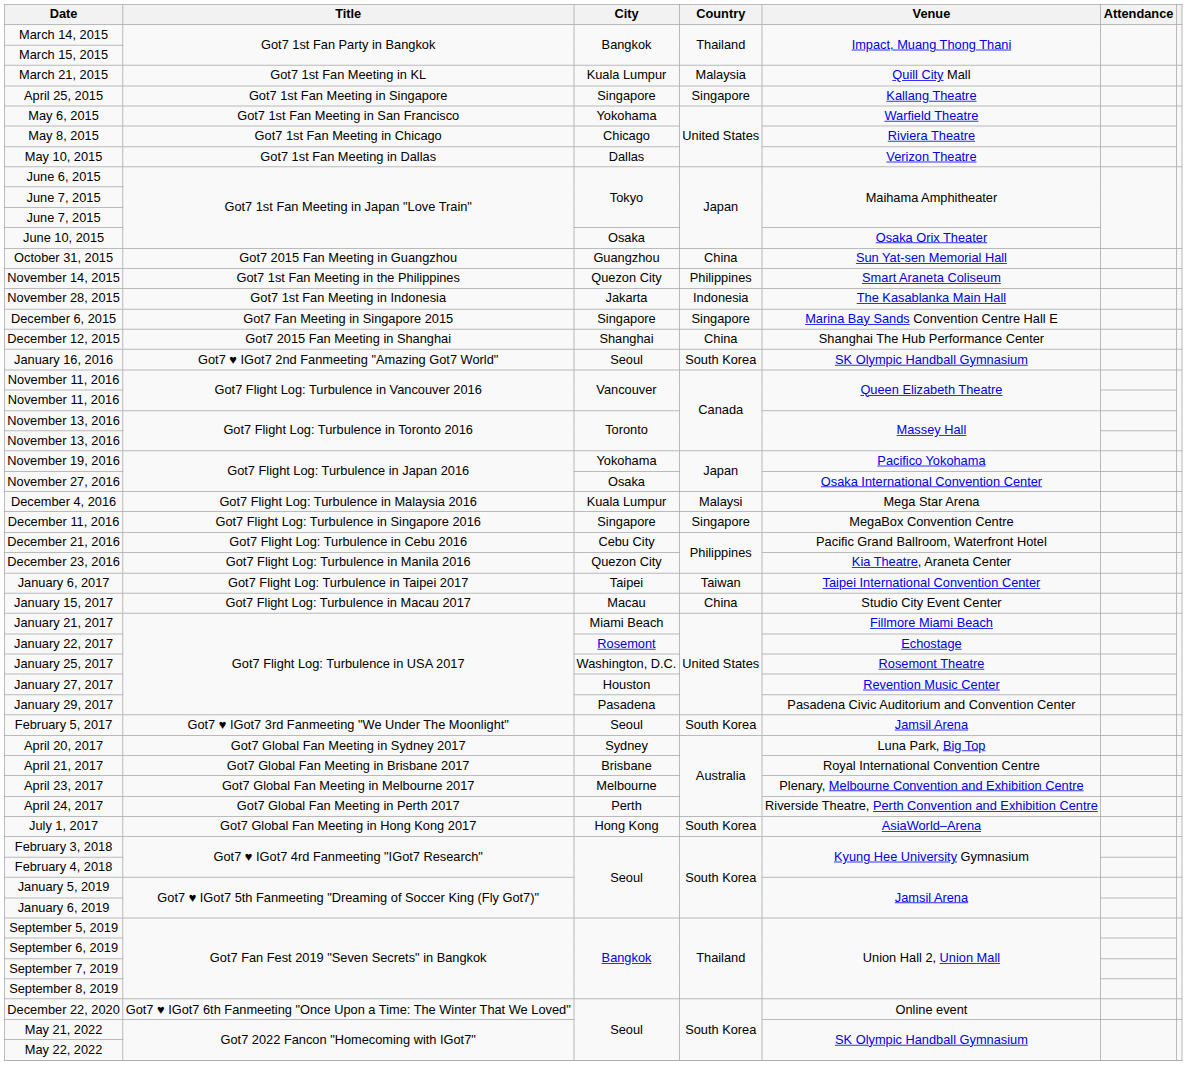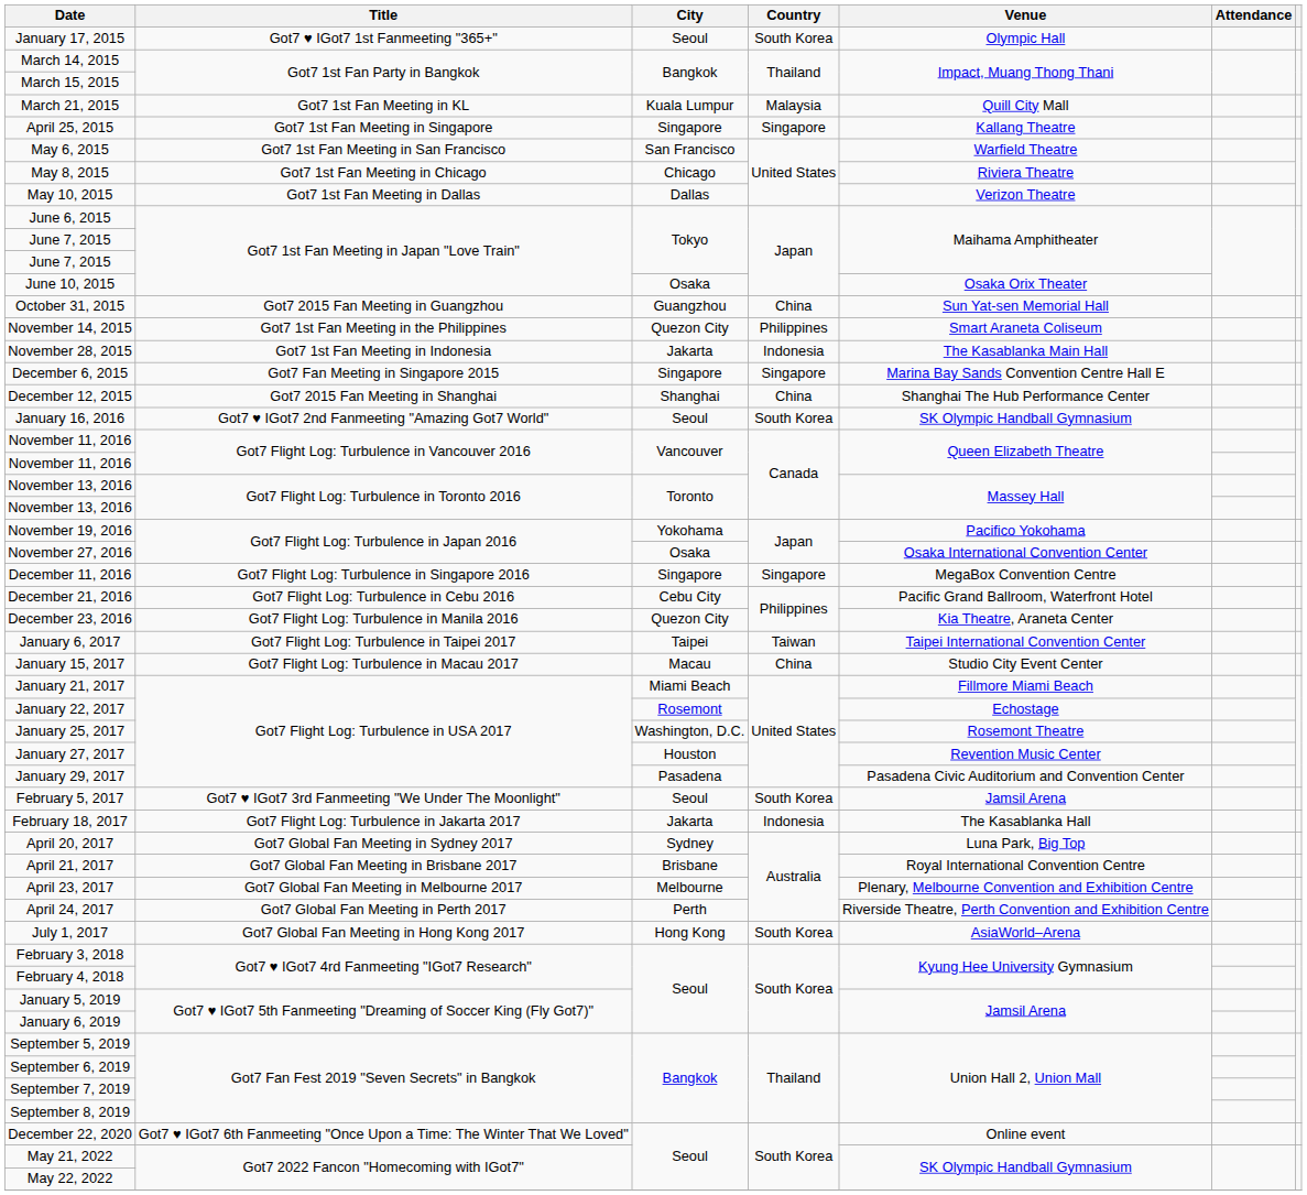+ row: January 17, 2015 | Got7 ♥︎ IGot7 1st Fanmeeting "365+" | Seoul | South Korea | Olympic Hall
May 6, 2015 | City: Yokohama -> San Francisco
- row: December 4, 2016 | Got7 Flight Log: Turbulence in Malaysia 2016 | Kuala Lumpur | Malaysi | Mega Star Arena
+ row: February 18, 2017 | Got7 Flight Log: Turbulence in Jakarta 2017 | Jakarta | Indonesia | The Kasablanka Hall
